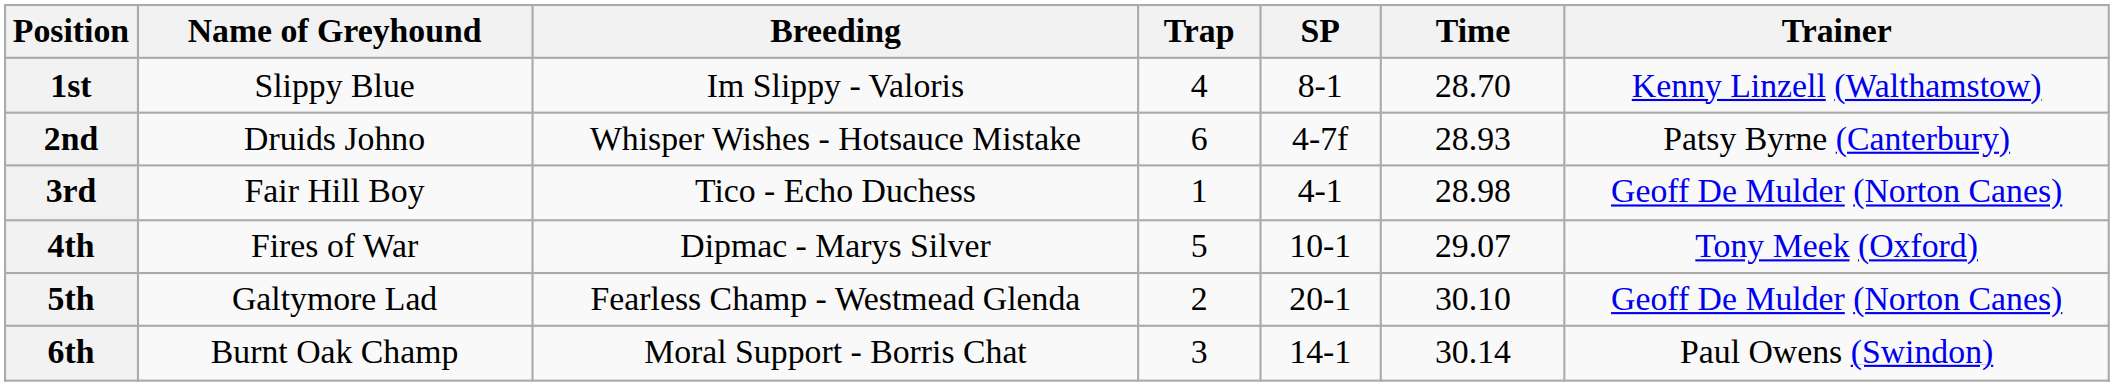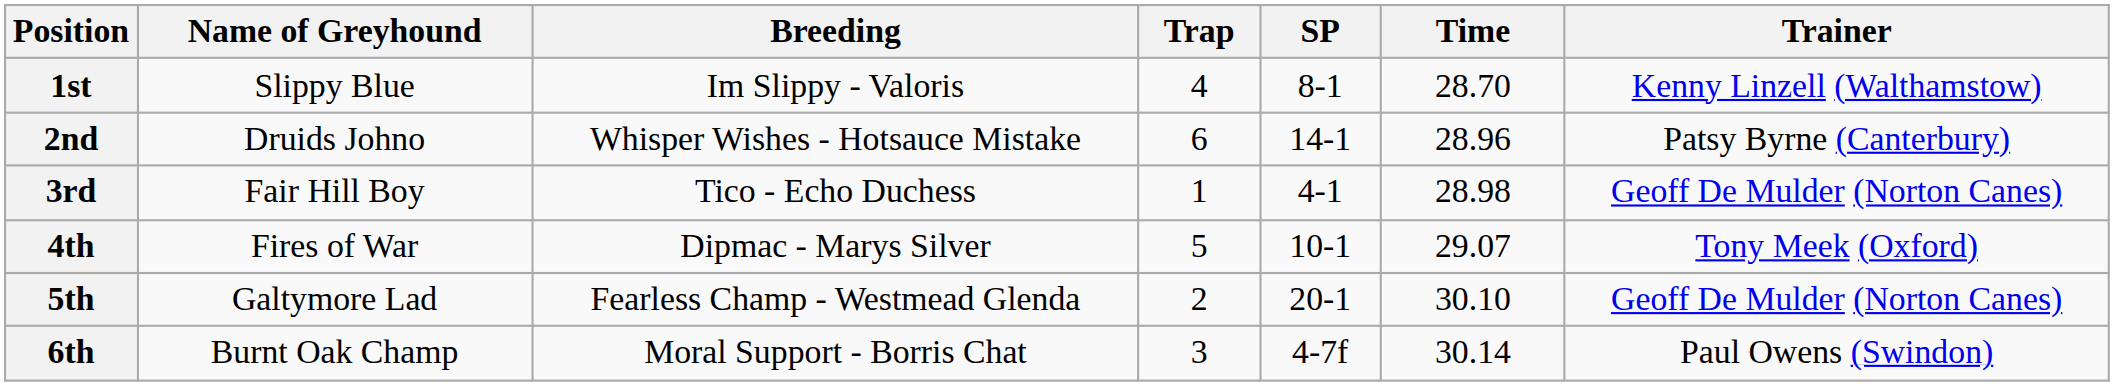2nd | SP: 4-7f -> 14-1
2nd | Time: 28.93 -> 28.96
6th | SP: 14-1 -> 4-7f
